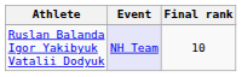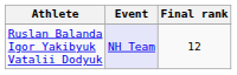Ruslan Balanda Igor Yakibyuk Vatalii Dodyuk | Final rank: 10 -> 12
